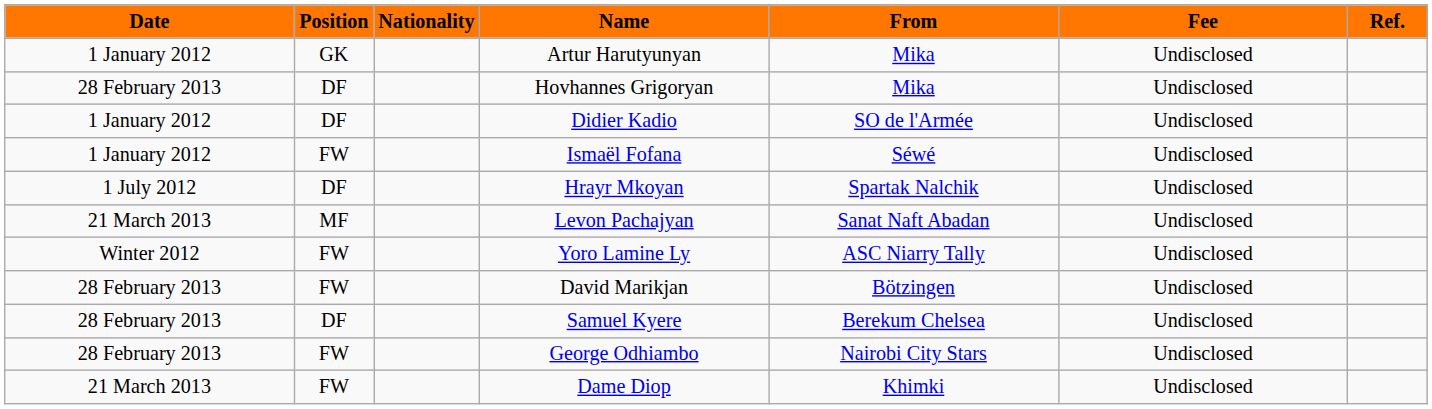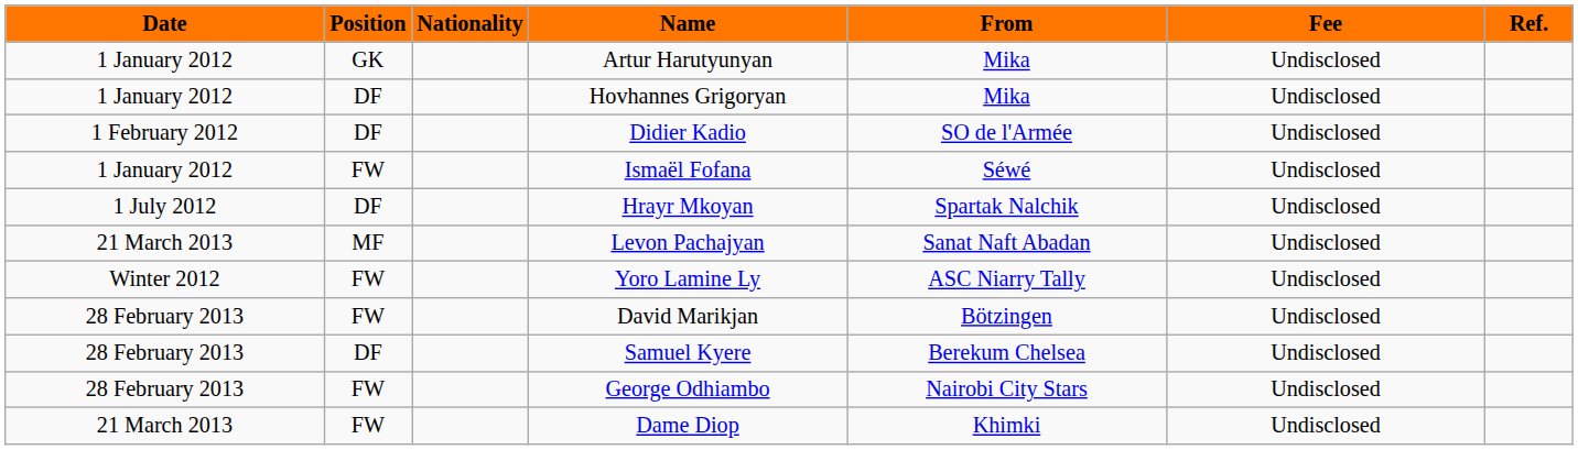Hovhannes Grigoryan | Date: 28 February 2013 -> 1 January 2012
Didier Kadio | Date: 1 January 2012 -> 1 February 2012
